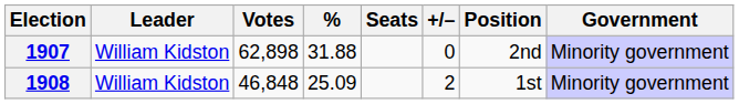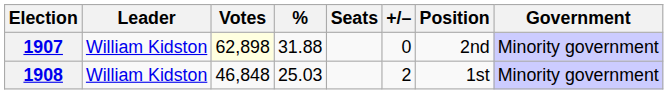1907 | Votes: no background -> lightyellow background
1908 | %: 25.09 -> 25.03
